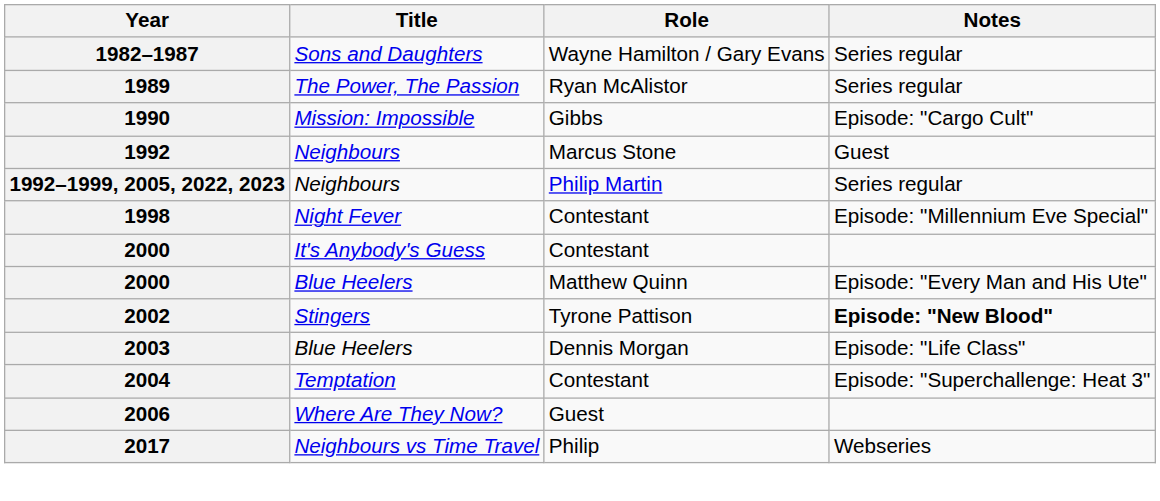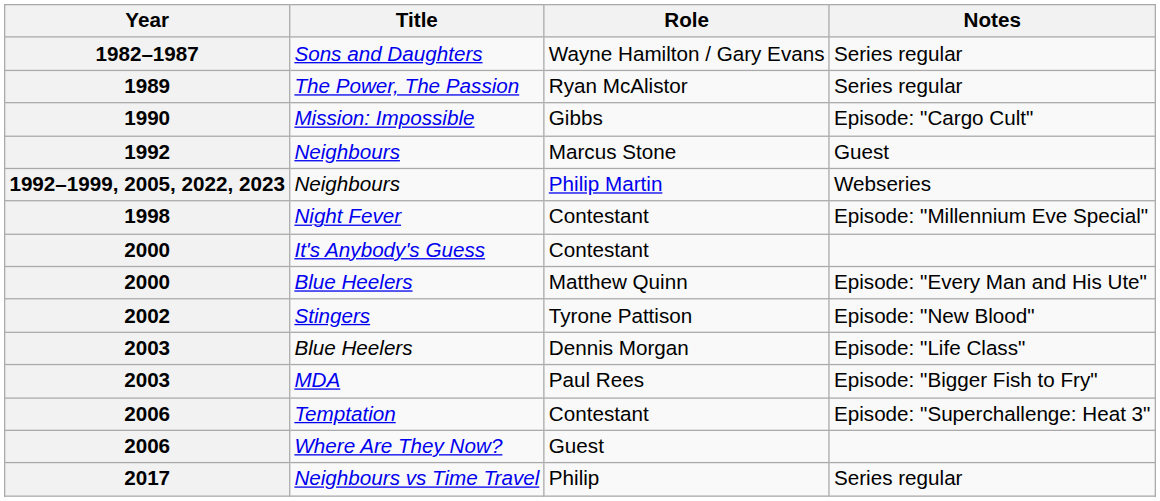Neighbours / Philip Martin | Notes: Series regular -> Webseries
Stingers | Notes: bold -> normal
+ row: 2003 | MDA | Paul Rees | Episode: "Bigger Fish to Fry"
Temptation | Year: 2004 -> 2006
Neighbours vs Time Travel | Notes: Webseries -> Series regular
